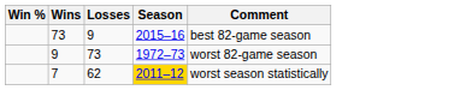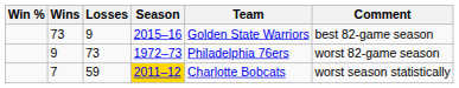+ column: Team | Golden State Warriors | Philadelphia 76ers | Charlotte Bobcats
7 | Losses: 62 -> 59
